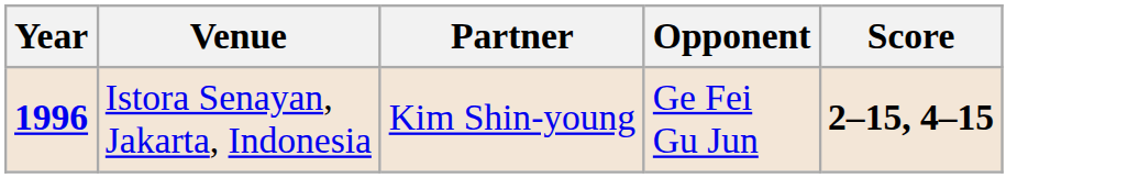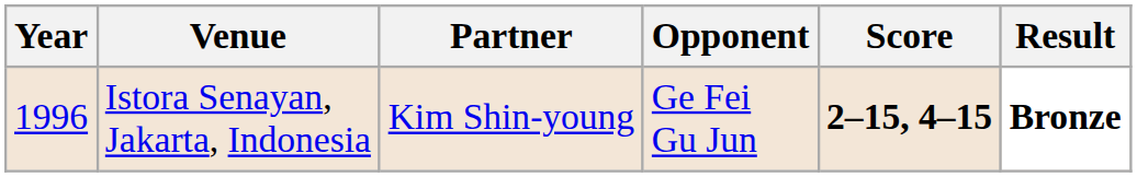+ column: Result | Bronze
Istora Senayan, Jakarta, Indonesia | Year: bold -> normal
